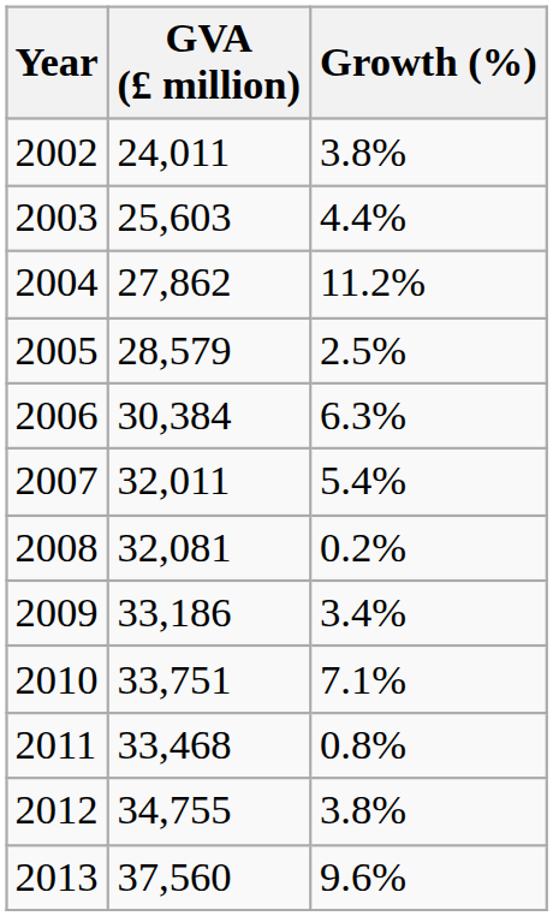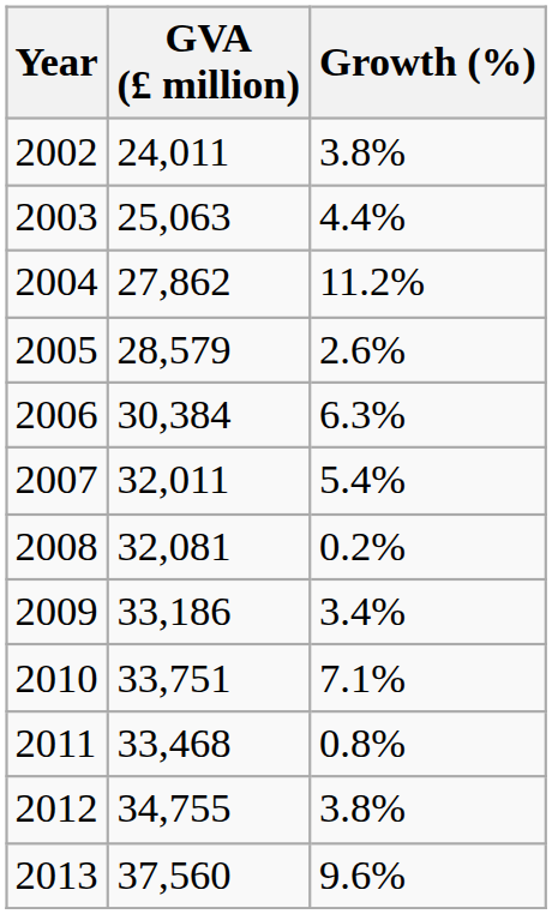2003 | GVA (£ million): 25,603 -> 25,063
2005 | Growth (%): 2.5% -> 2.6%
